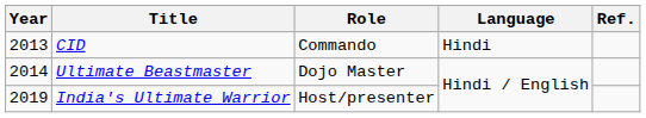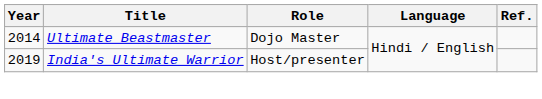- row: 2013 | CID | Commando | Hindi
